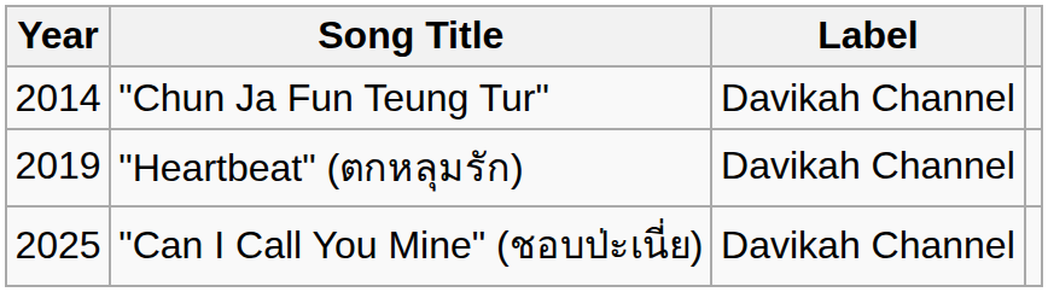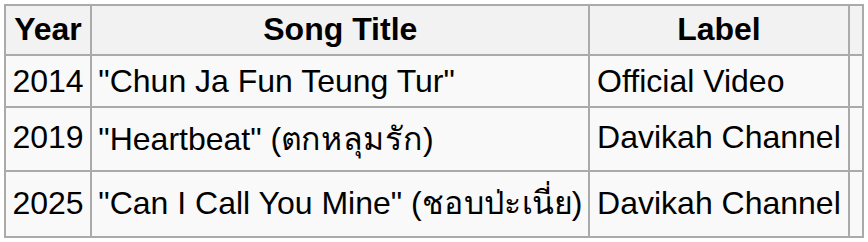"Chun Ja Fun Teung Tur" | Label: Davikah Channel -> Official Video
